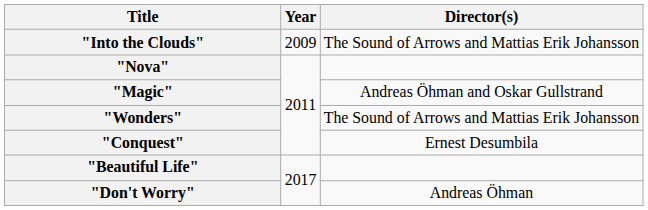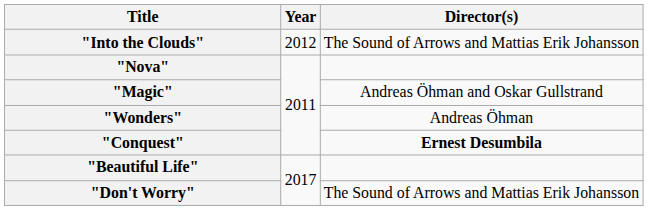"Into the Clouds" | Year: 2009 -> 2012
"Wonders" | Director(s): The Sound of Arrows and Mattias Erik Johansson -> Andreas Öhman
"Conquest" | Director(s): normal -> bold
"Don't Worry" | Director(s): Andreas Öhman -> The Sound of Arrows and Mattias Erik Johansson
